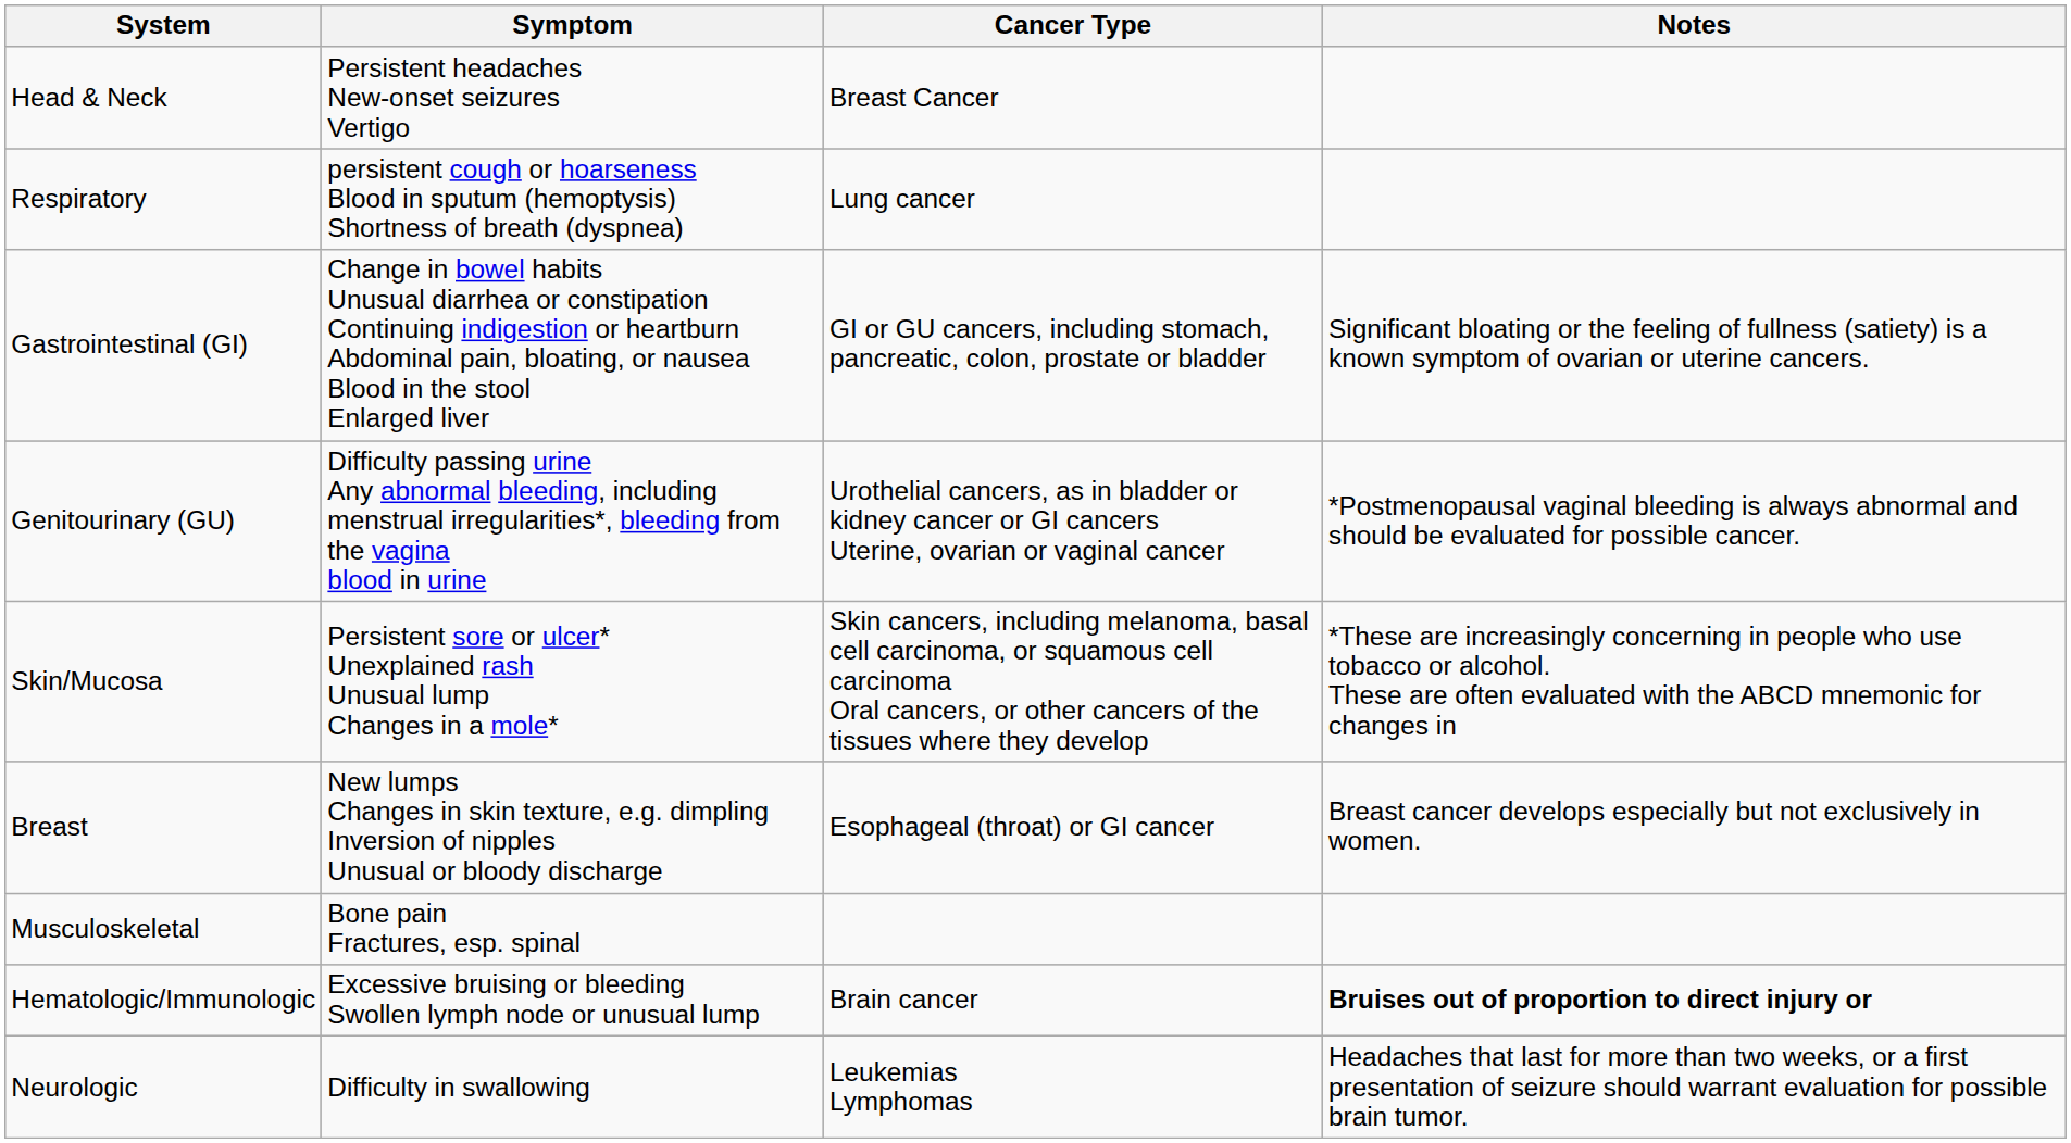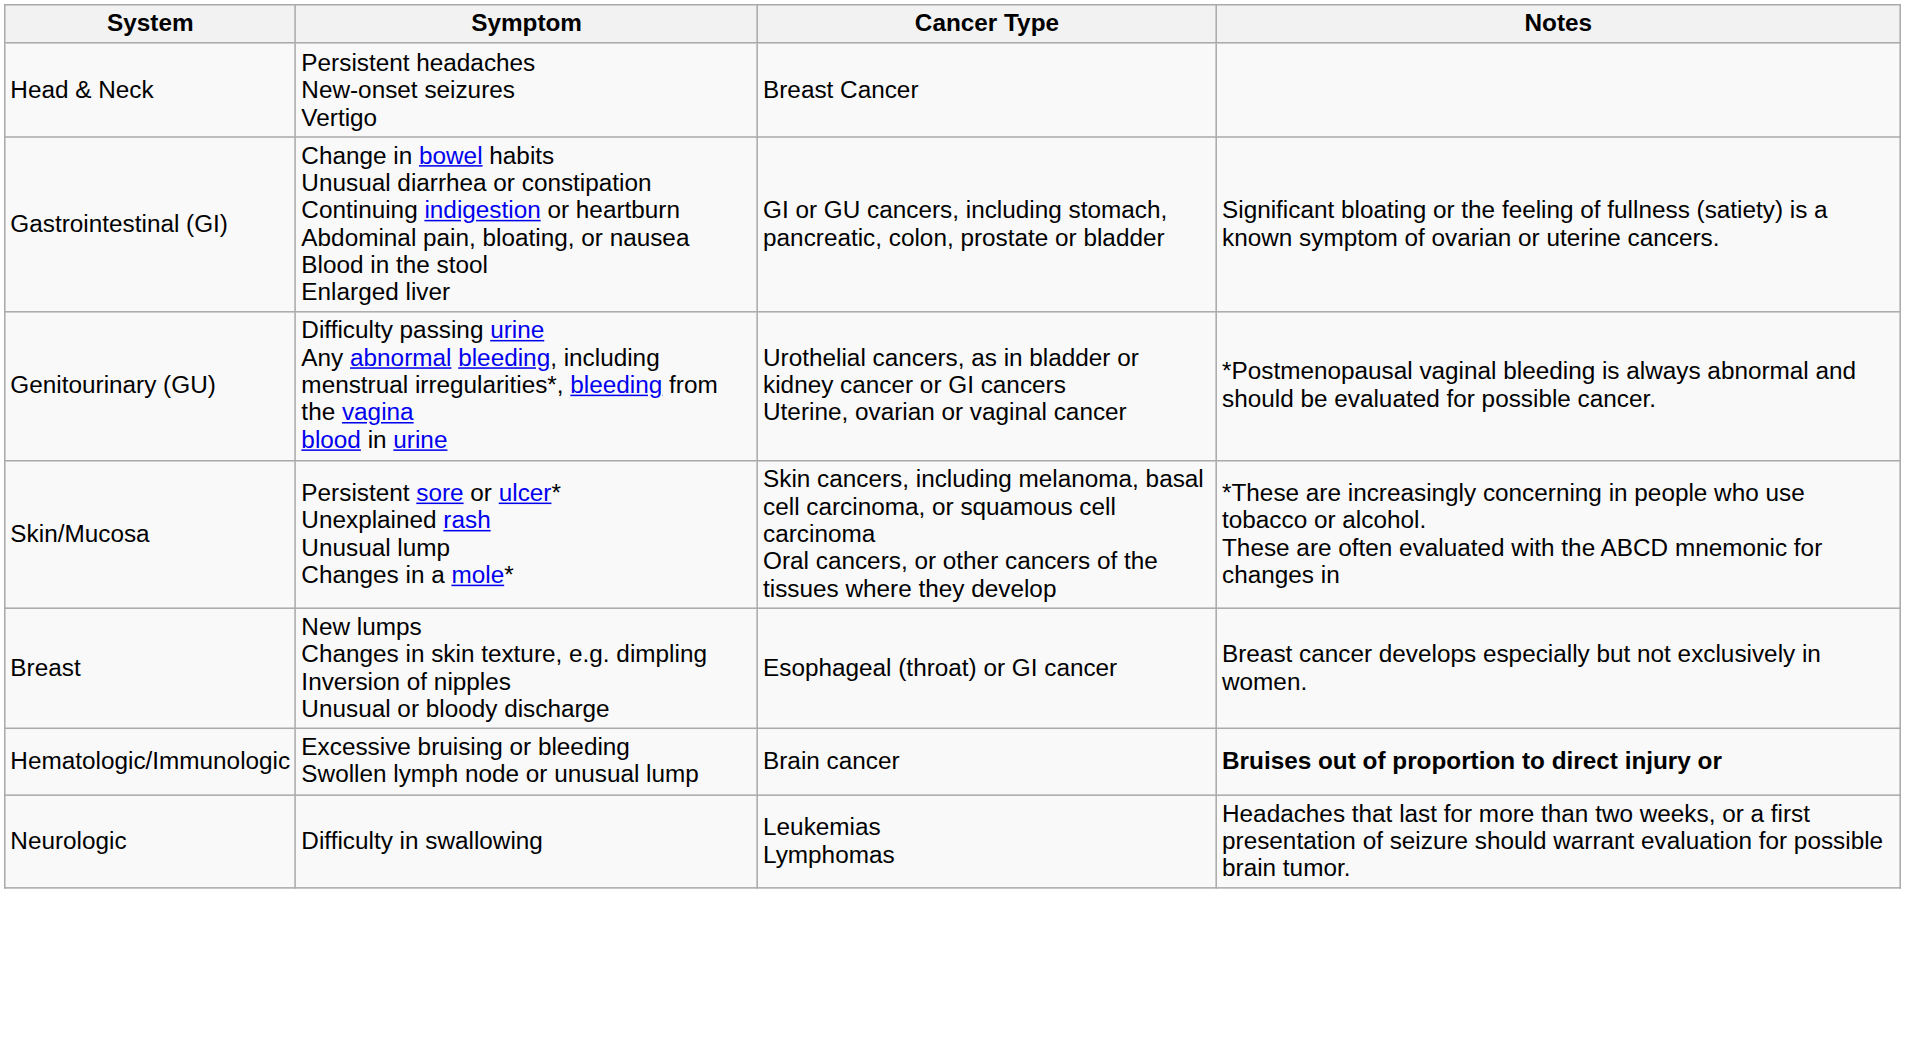- row: Respiratory | persistent cough or hoarseness Blood in sputum (hemoptysis) Shortness of breath (dyspnea) | Lung cancer
- row: Musculoskeletal | Bone pain Fractures, esp. spinal
